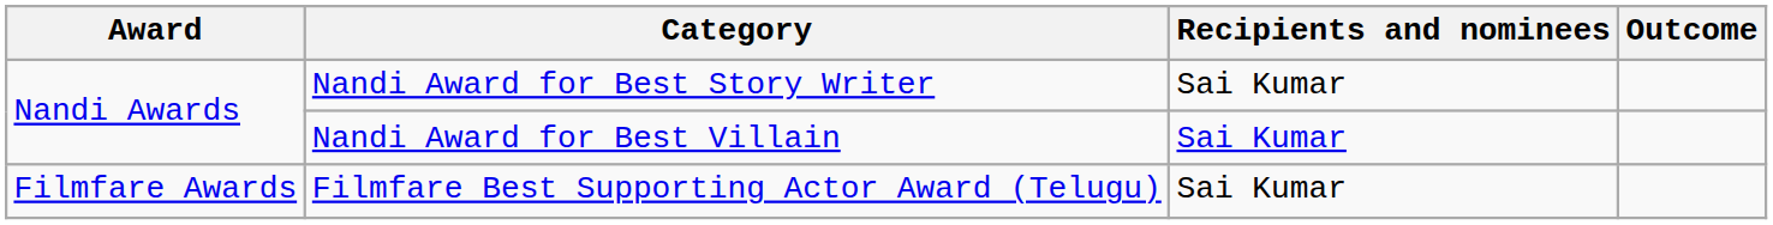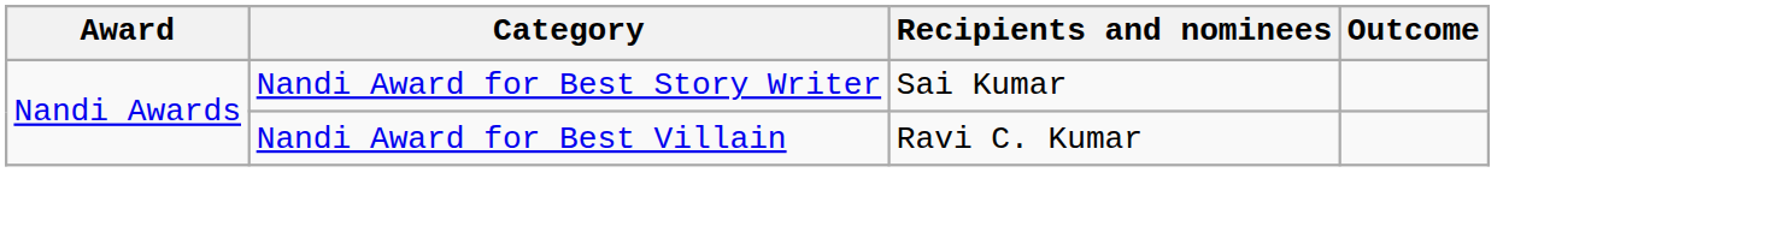Nandi Award for Best Villain | Recipients and nominees: Sai Kumar -> Ravi C. Kumar
- row: Filmfare Awards | Filmfare Best Supporting Actor Award (Telugu) | Sai Kumar
